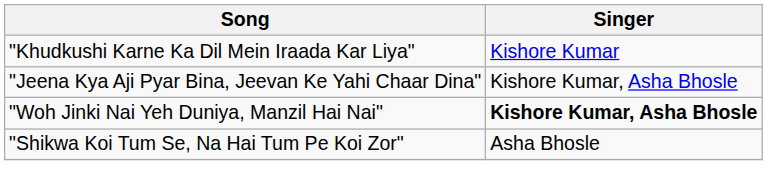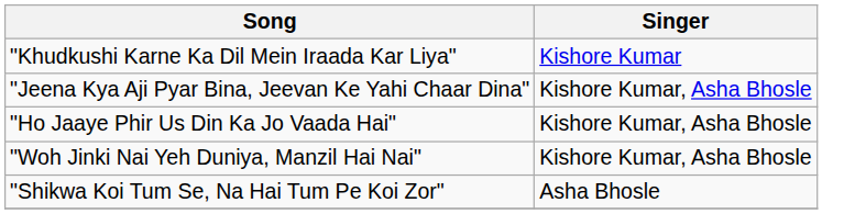+ row: "Ho Jaaye Phir Us Din Ka Jo Vaada Hai" | Kishore Kumar, Asha Bhosle
"Woh Jinki Nai Yeh Duniya, Manzil Hai Nai" | Singer: bold -> normal
